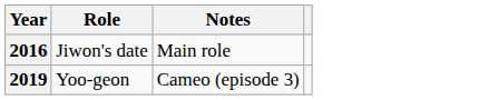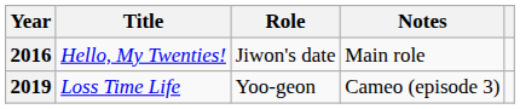+ column: Title | Hello, My Twenties! | Loss Time Life
